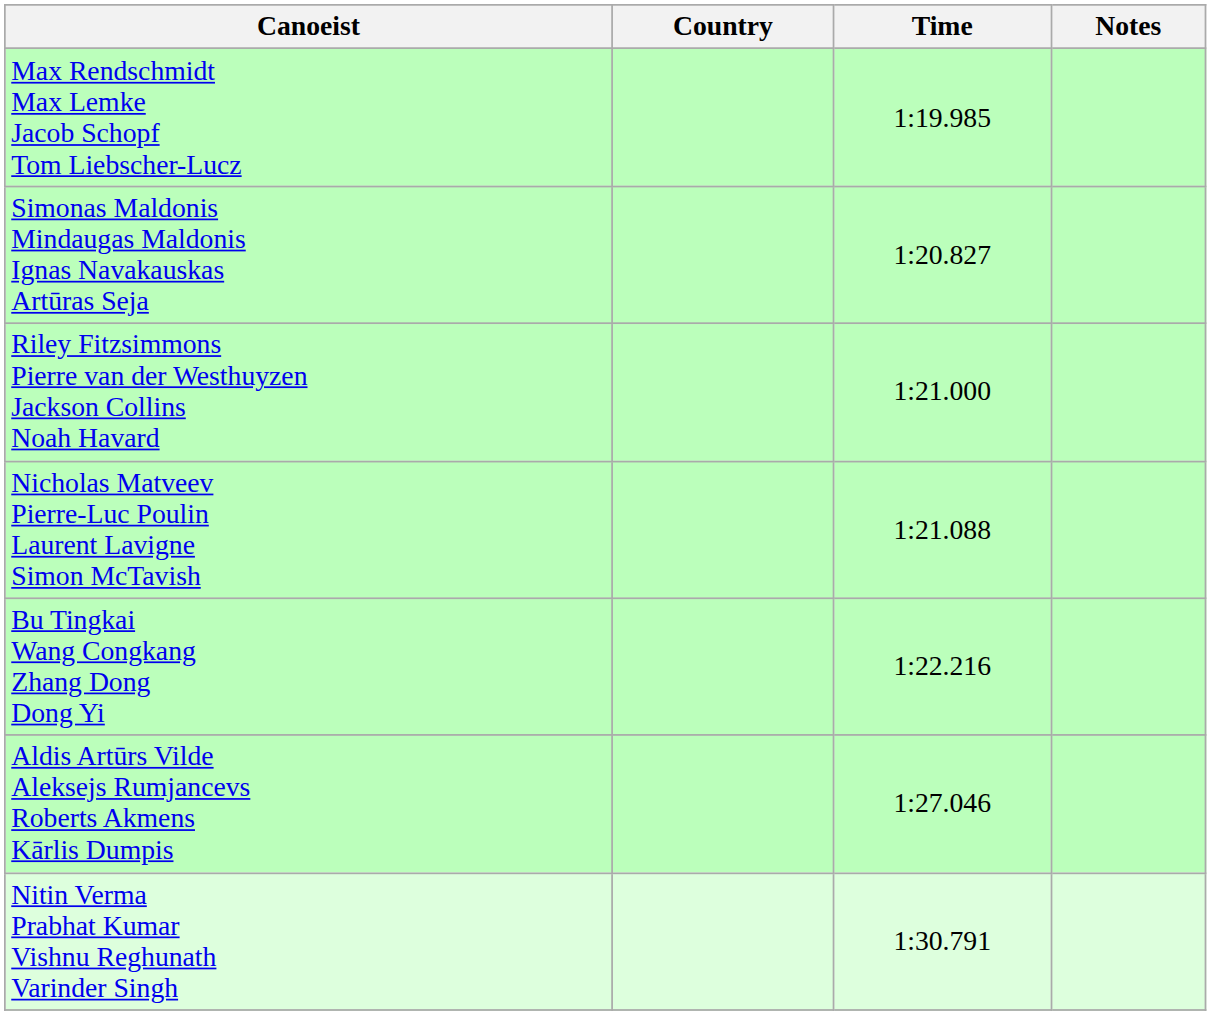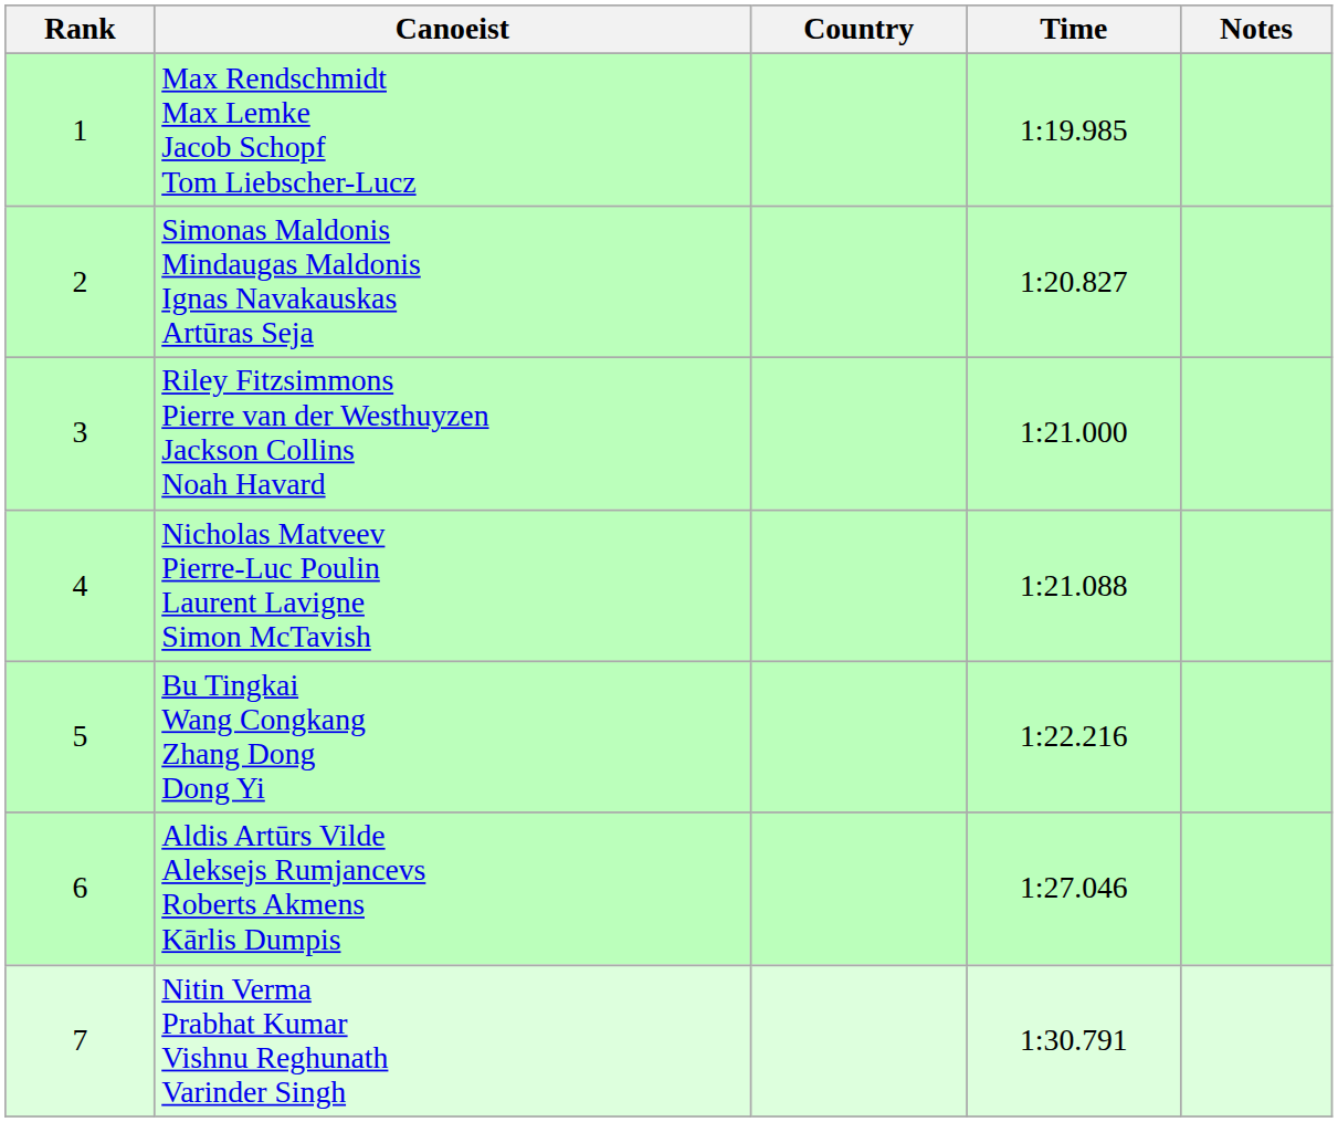+ column: Rank | 1 | 2 | 3 | 4 | 5 | 6 | 7
